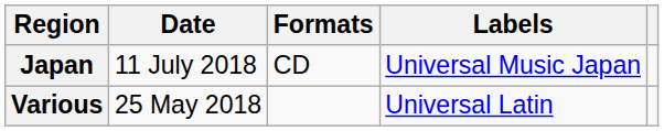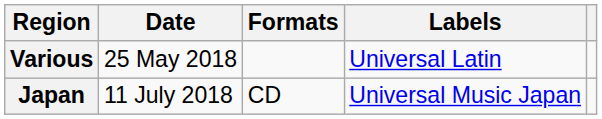rows swapped: Various <-> Japan
